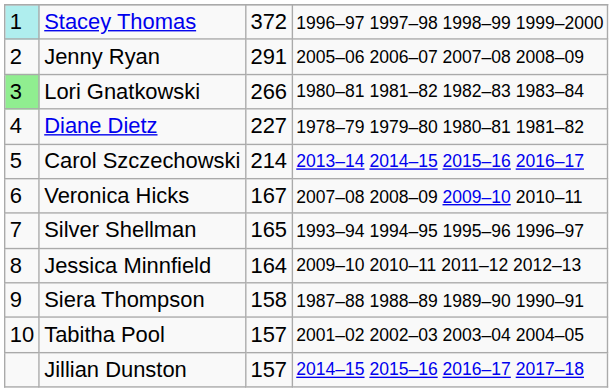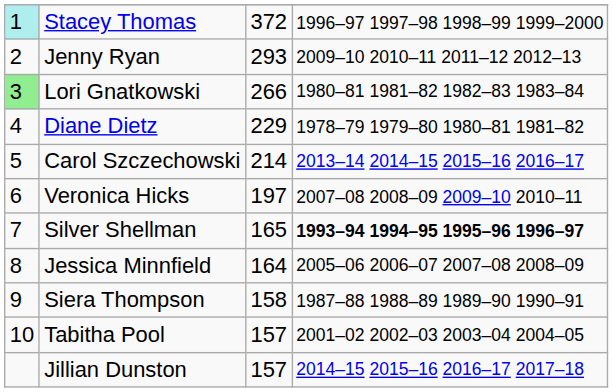Jenny Ryan | column 3: 291 -> 293
Jenny Ryan | column 4: 2005–06 2006–07 2007–08 2008–09 -> 2009–10 2010–11 2011–12 2012–13
Diane Dietz | column 3: 227 -> 229
Veronica Hicks | column 3: 167 -> 197
Silver Shellman | column 4: normal -> bold
Jessica Minnfield | column 4: 2009–10 2010–11 2011–12 2012–13 -> 2005–06 2006–07 2007–08 2008–09
